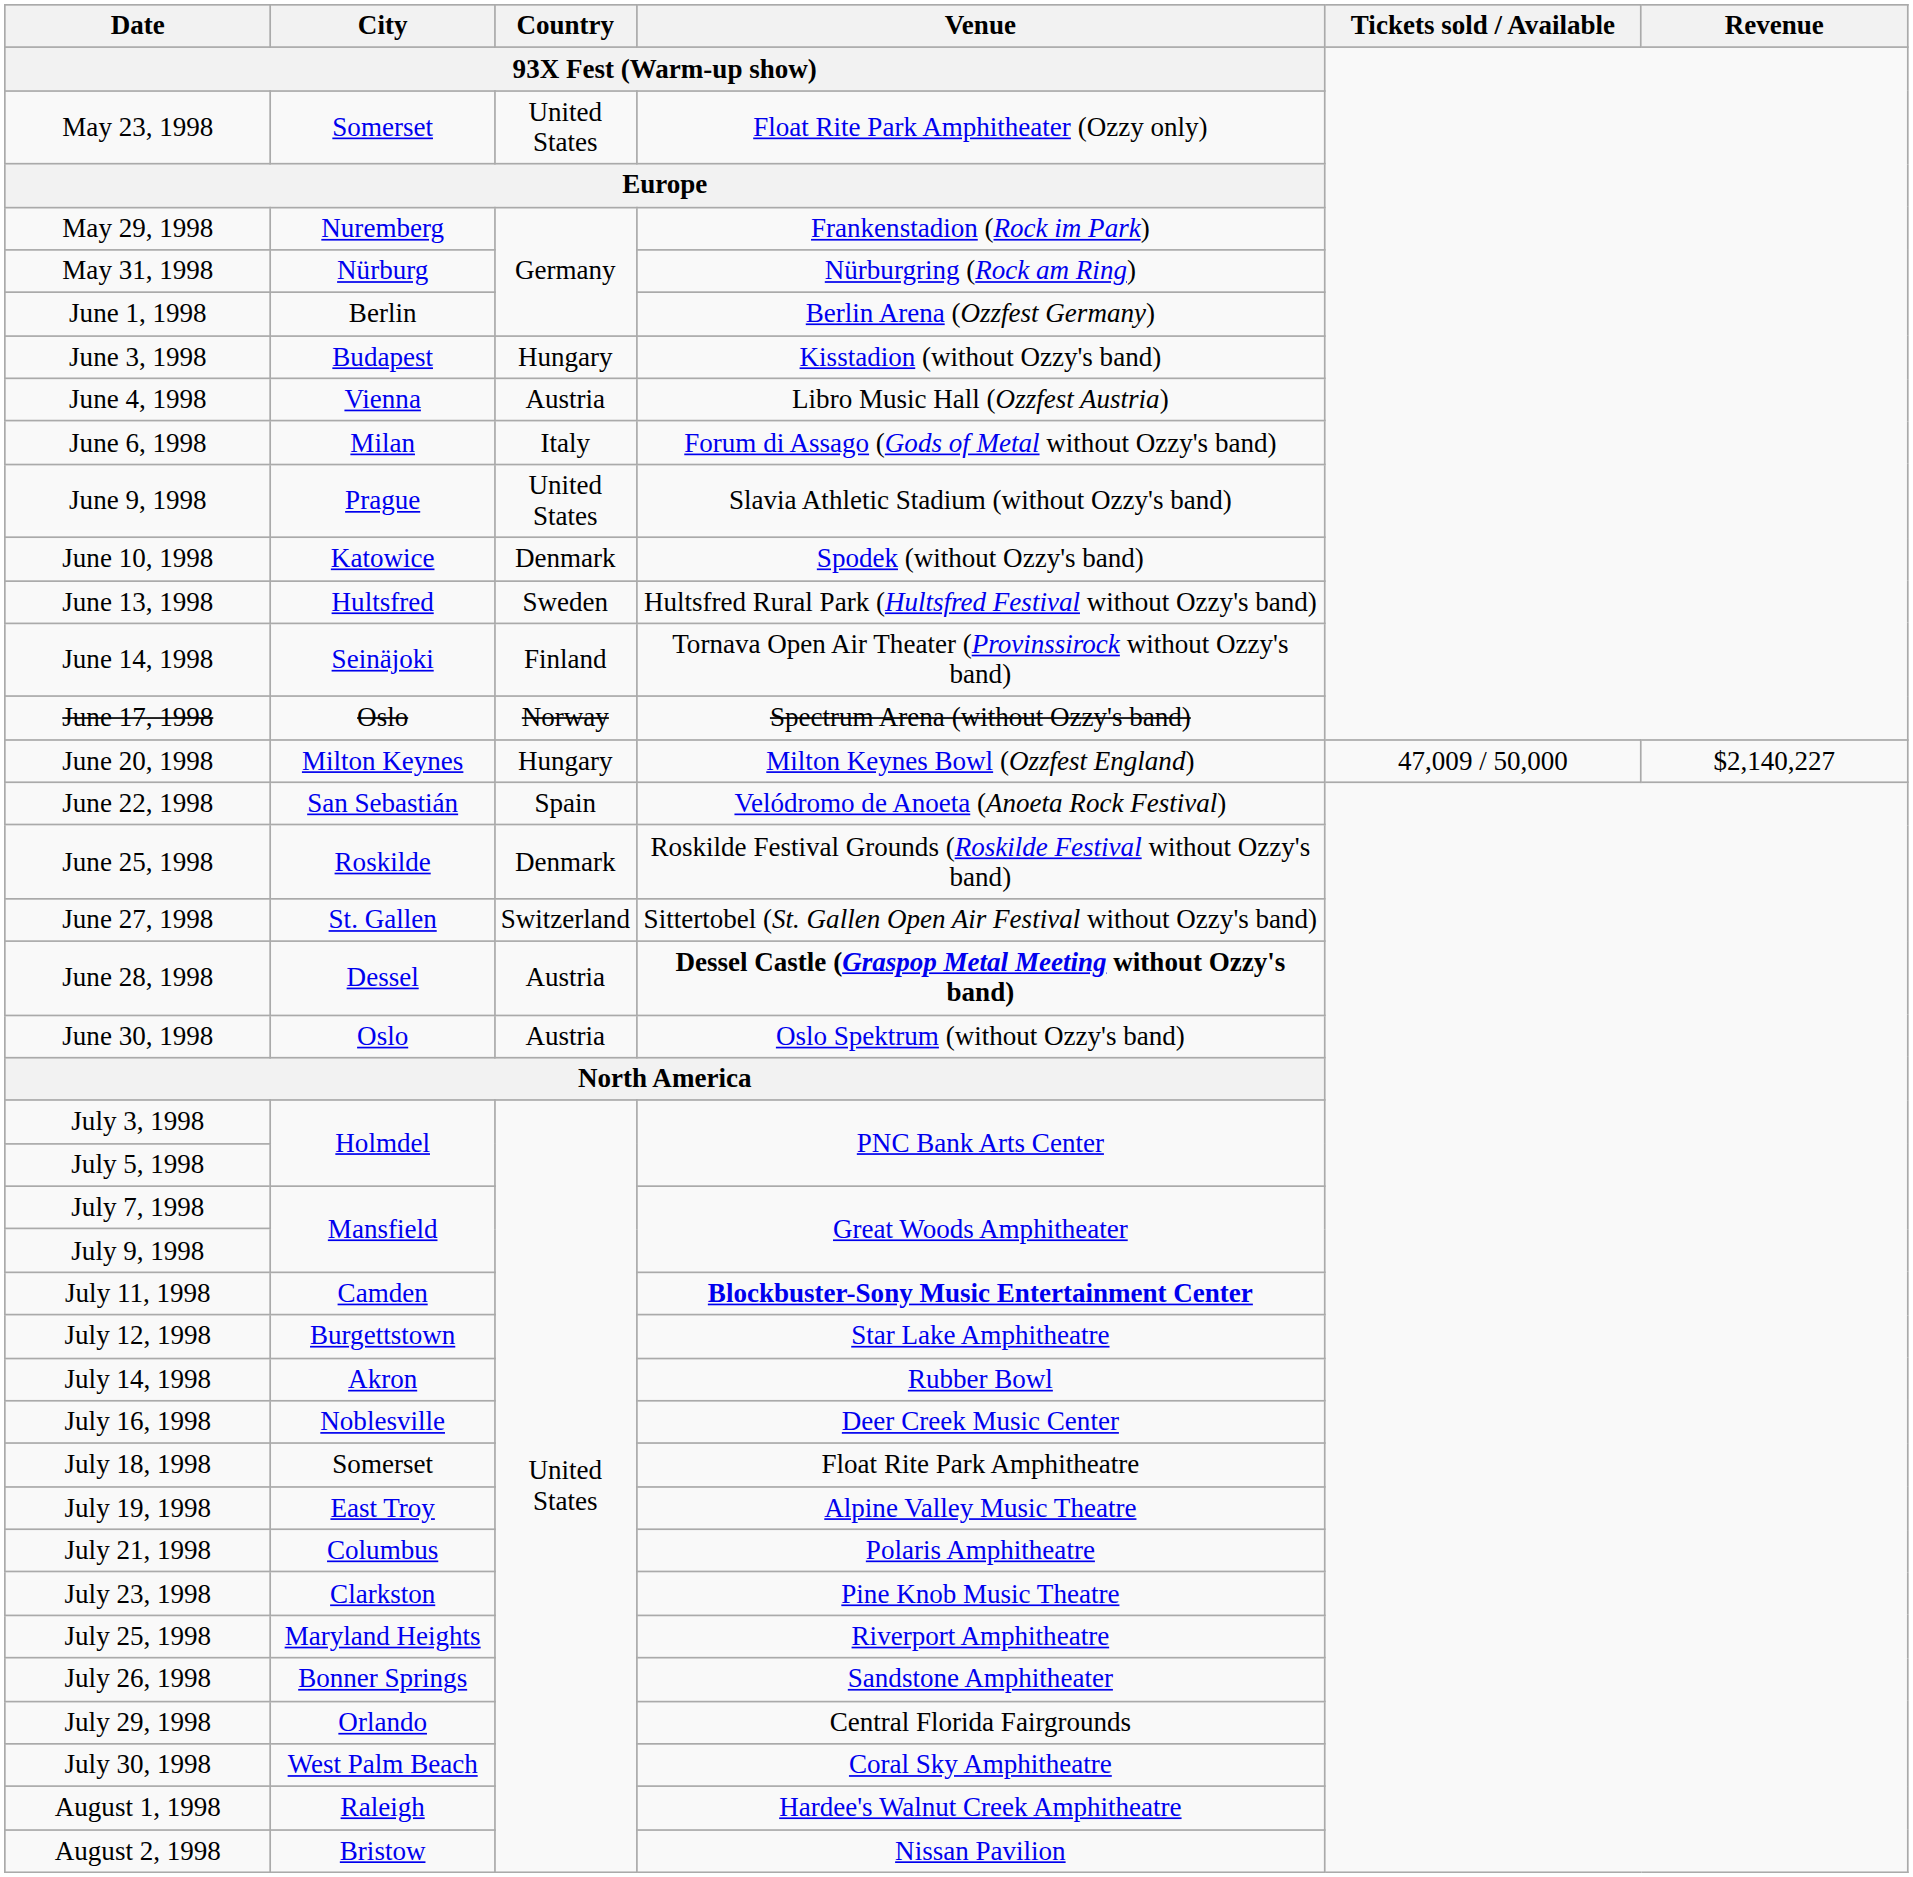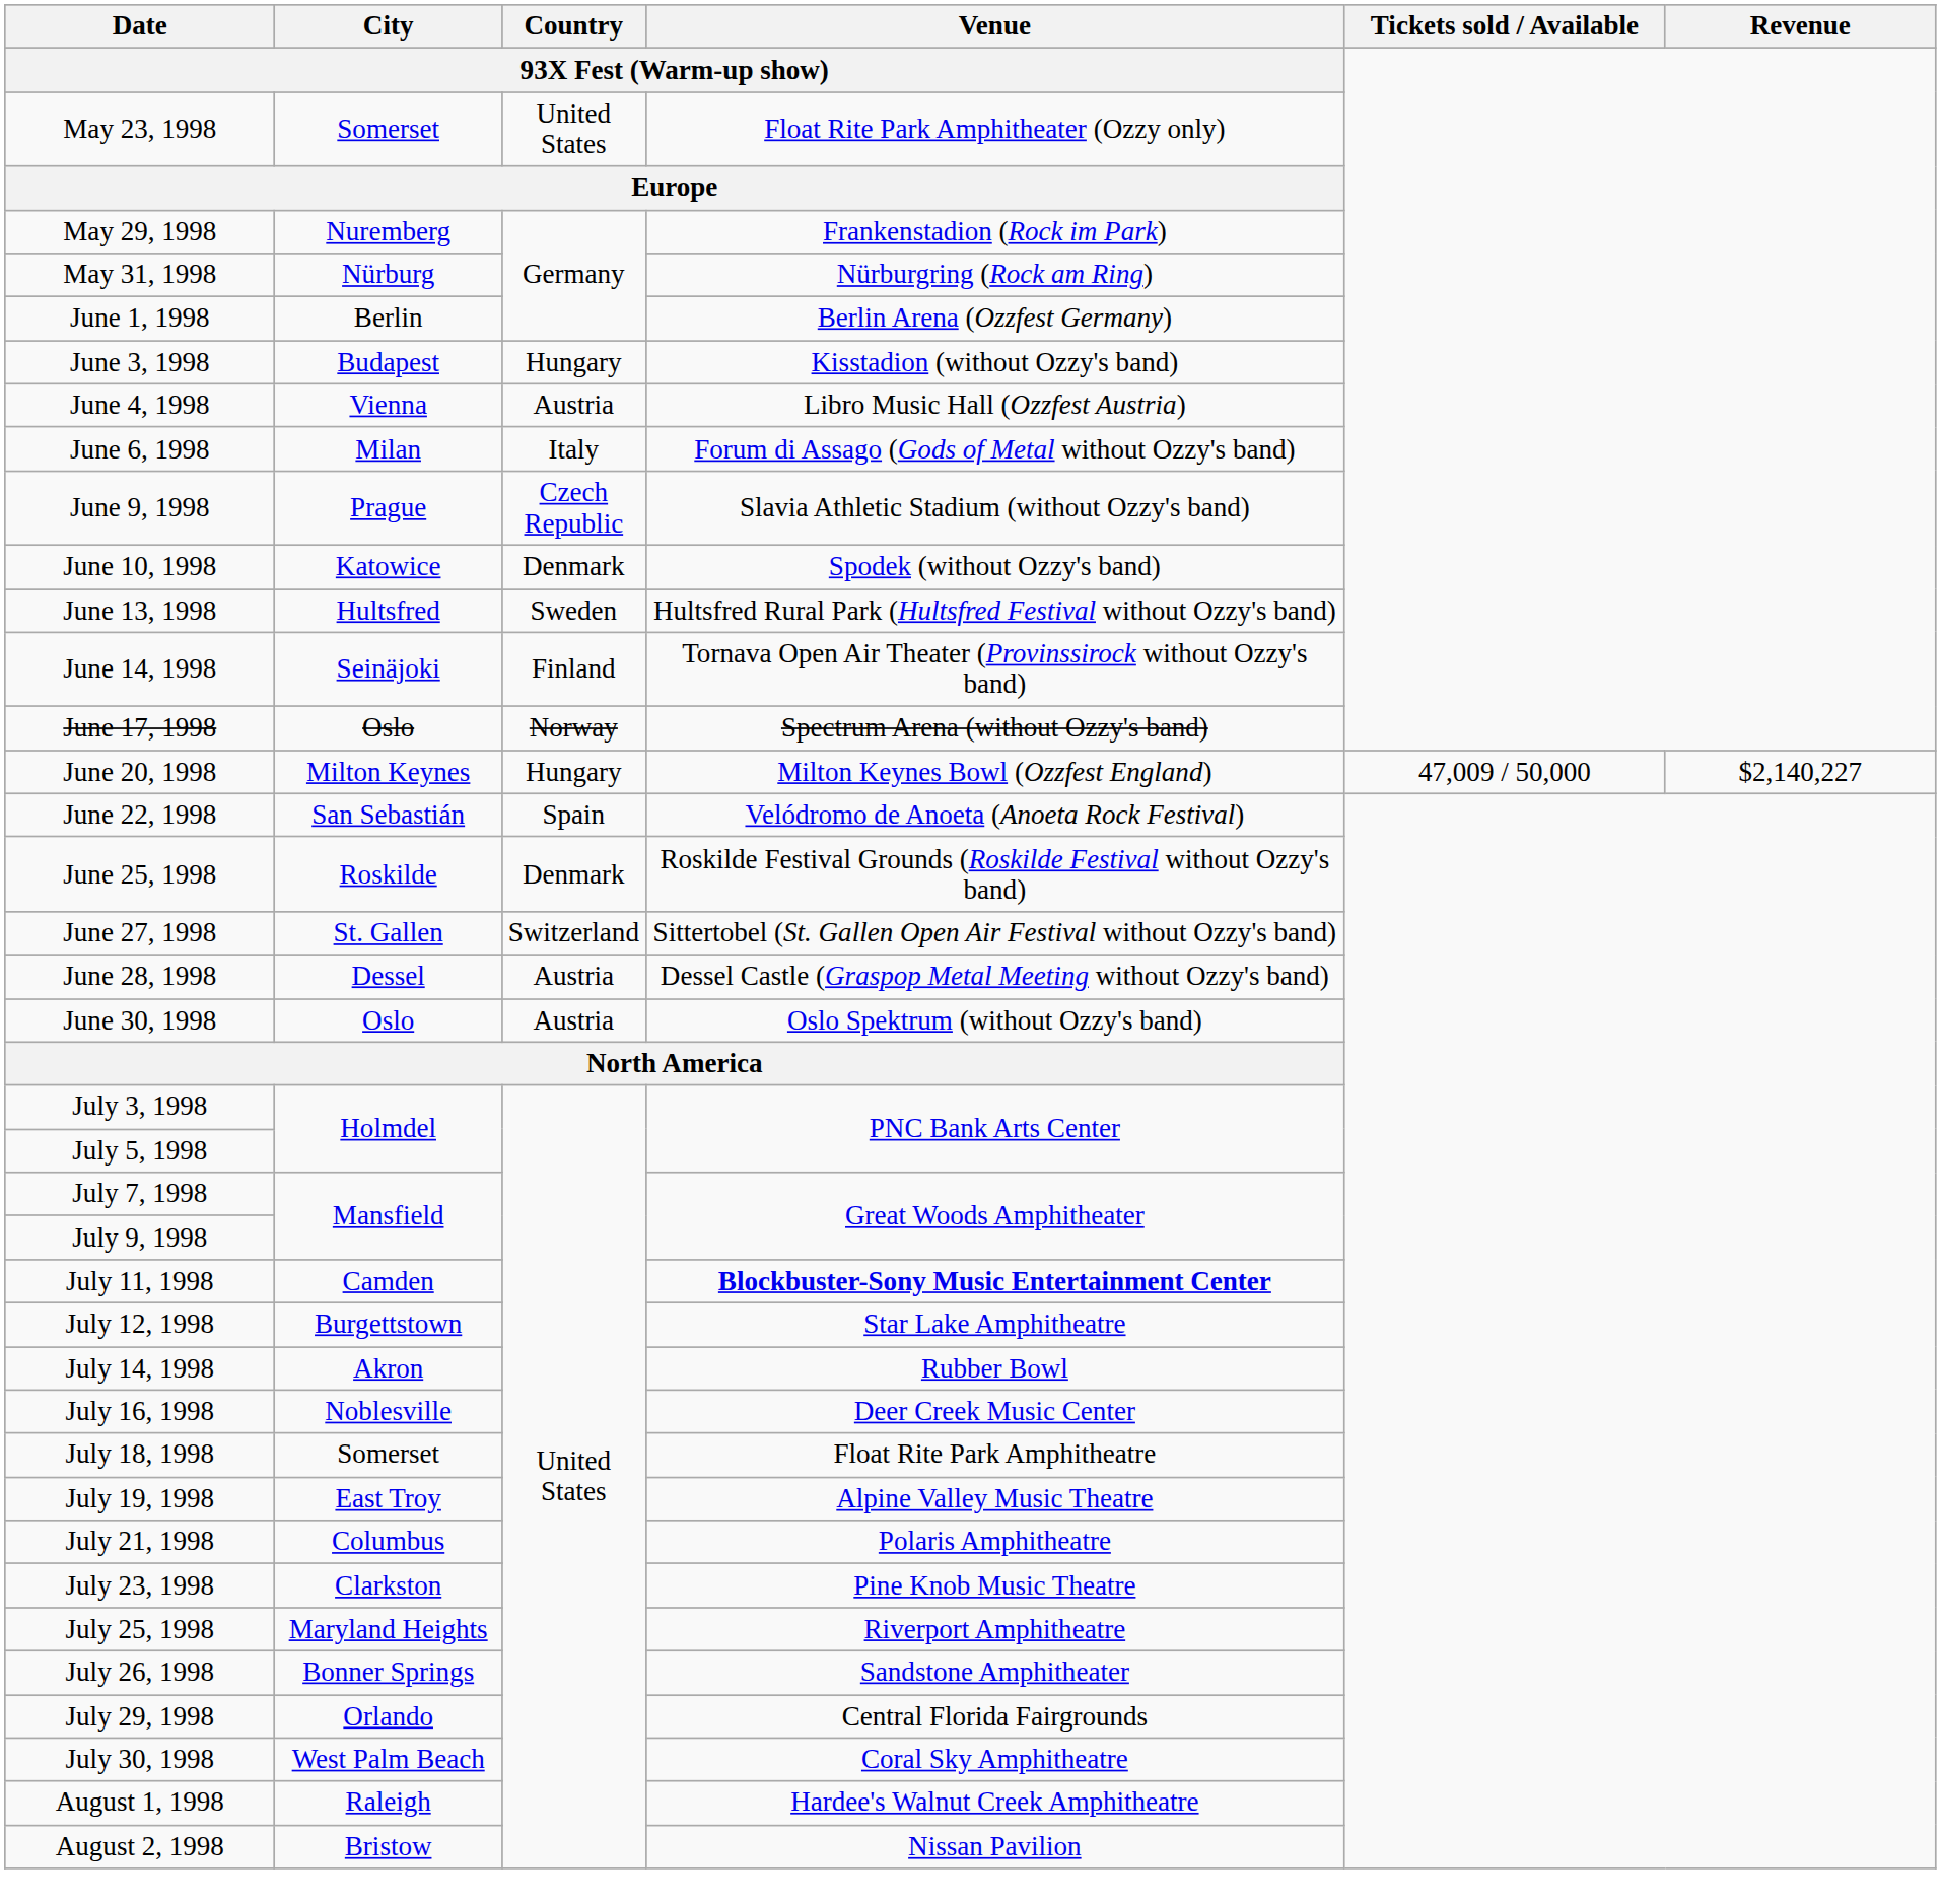June 9, 1998 | Country / 93X Fest (Warm-up show): United States -> Czech Republic
June 28, 1998 | Venue / 93X Fest (Warm-up show): bold -> normal
